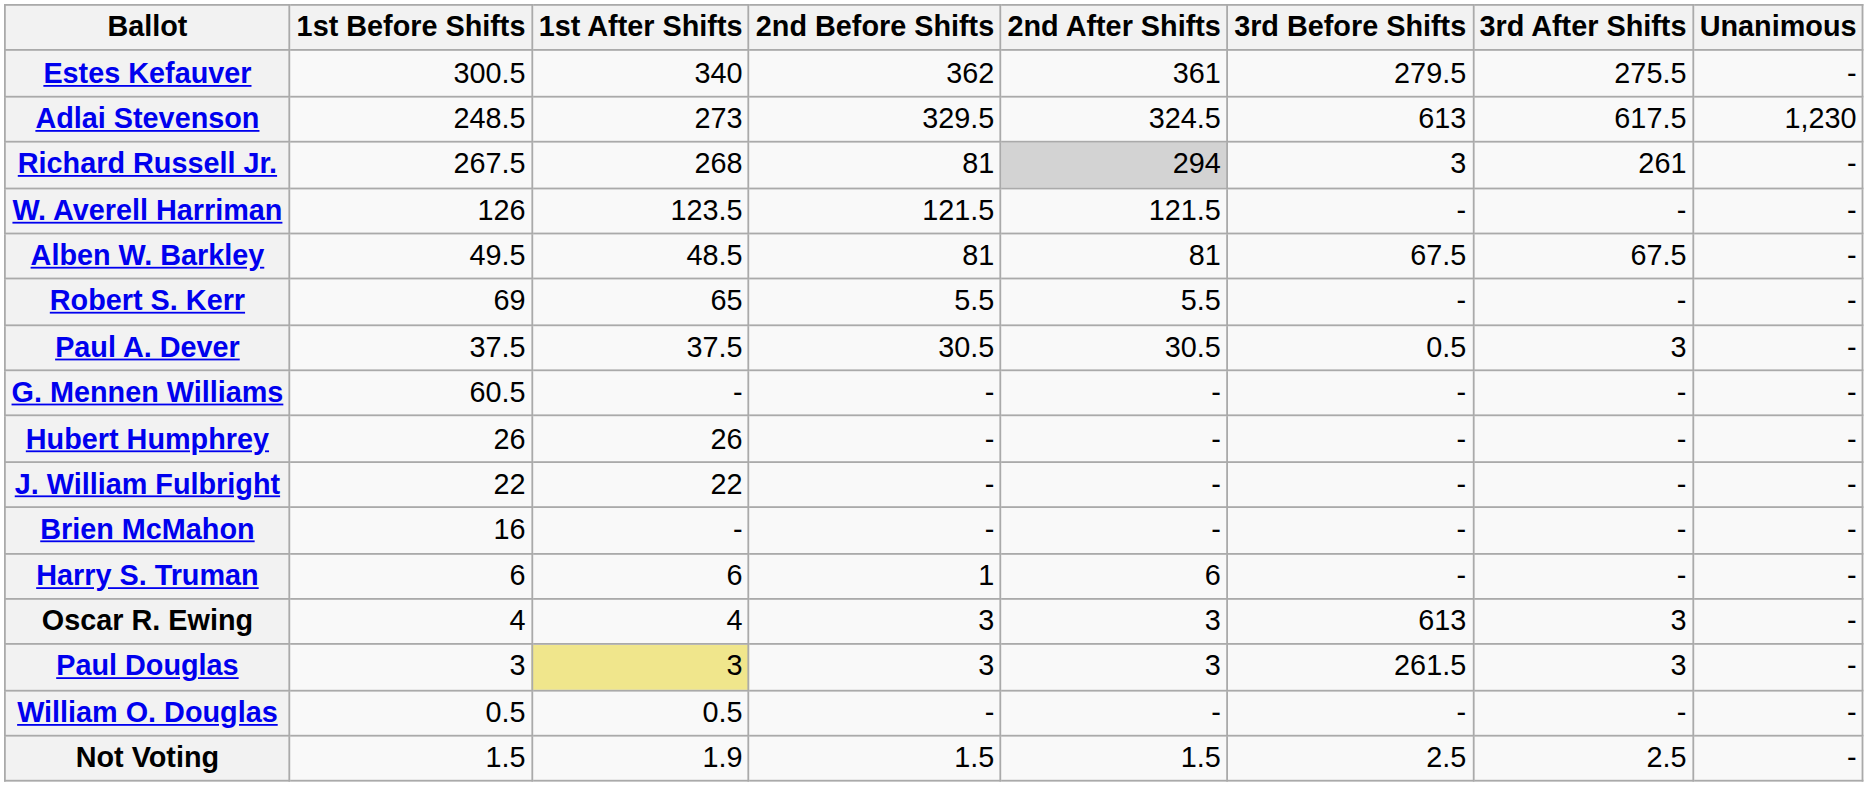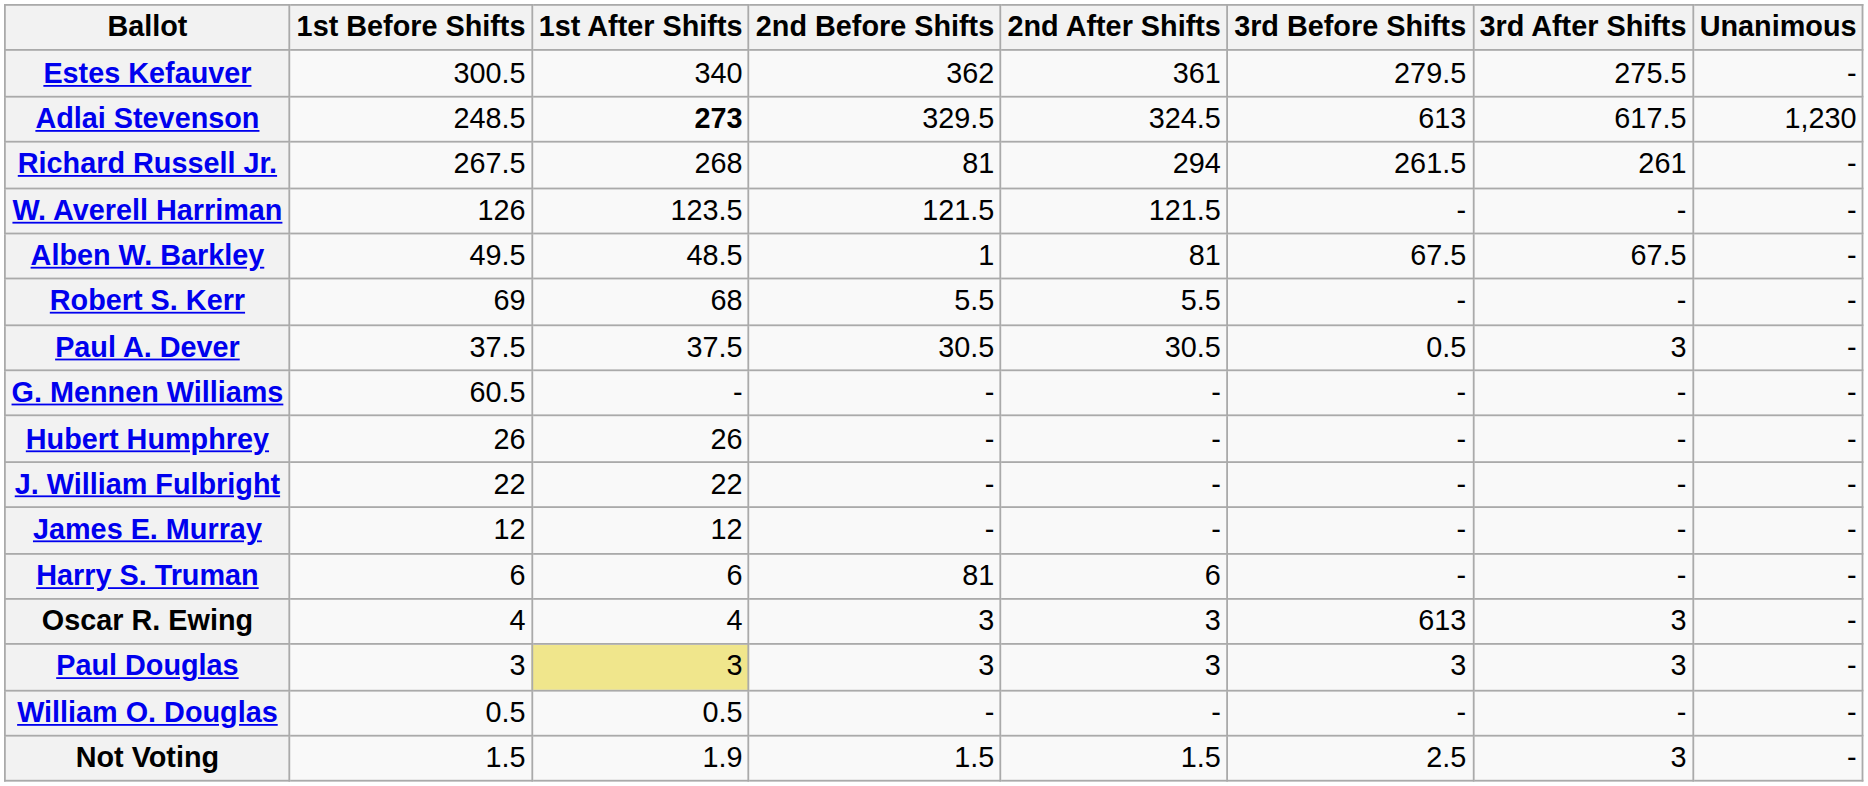Adlai Stevenson | 1st After Shifts: normal -> bold
Richard Russell Jr. | 2nd After Shifts: lightgrey background -> no background
Richard Russell Jr. | 3rd Before Shifts: 3 -> 261.5
Alben W. Barkley | 2nd Before Shifts: 81 -> 1
Robert S. Kerr | 1st After Shifts: 65 -> 68
- row: Brien McMahon | 16 | - | - | - | - | - | -
+ row: James E. Murray | 12 | 12 | - | - | - | - | -
Harry S. Truman | 2nd Before Shifts: 1 -> 81
Paul Douglas | 3rd Before Shifts: 261.5 -> 3
Not Voting | 3rd After Shifts: 2.5 -> 3
